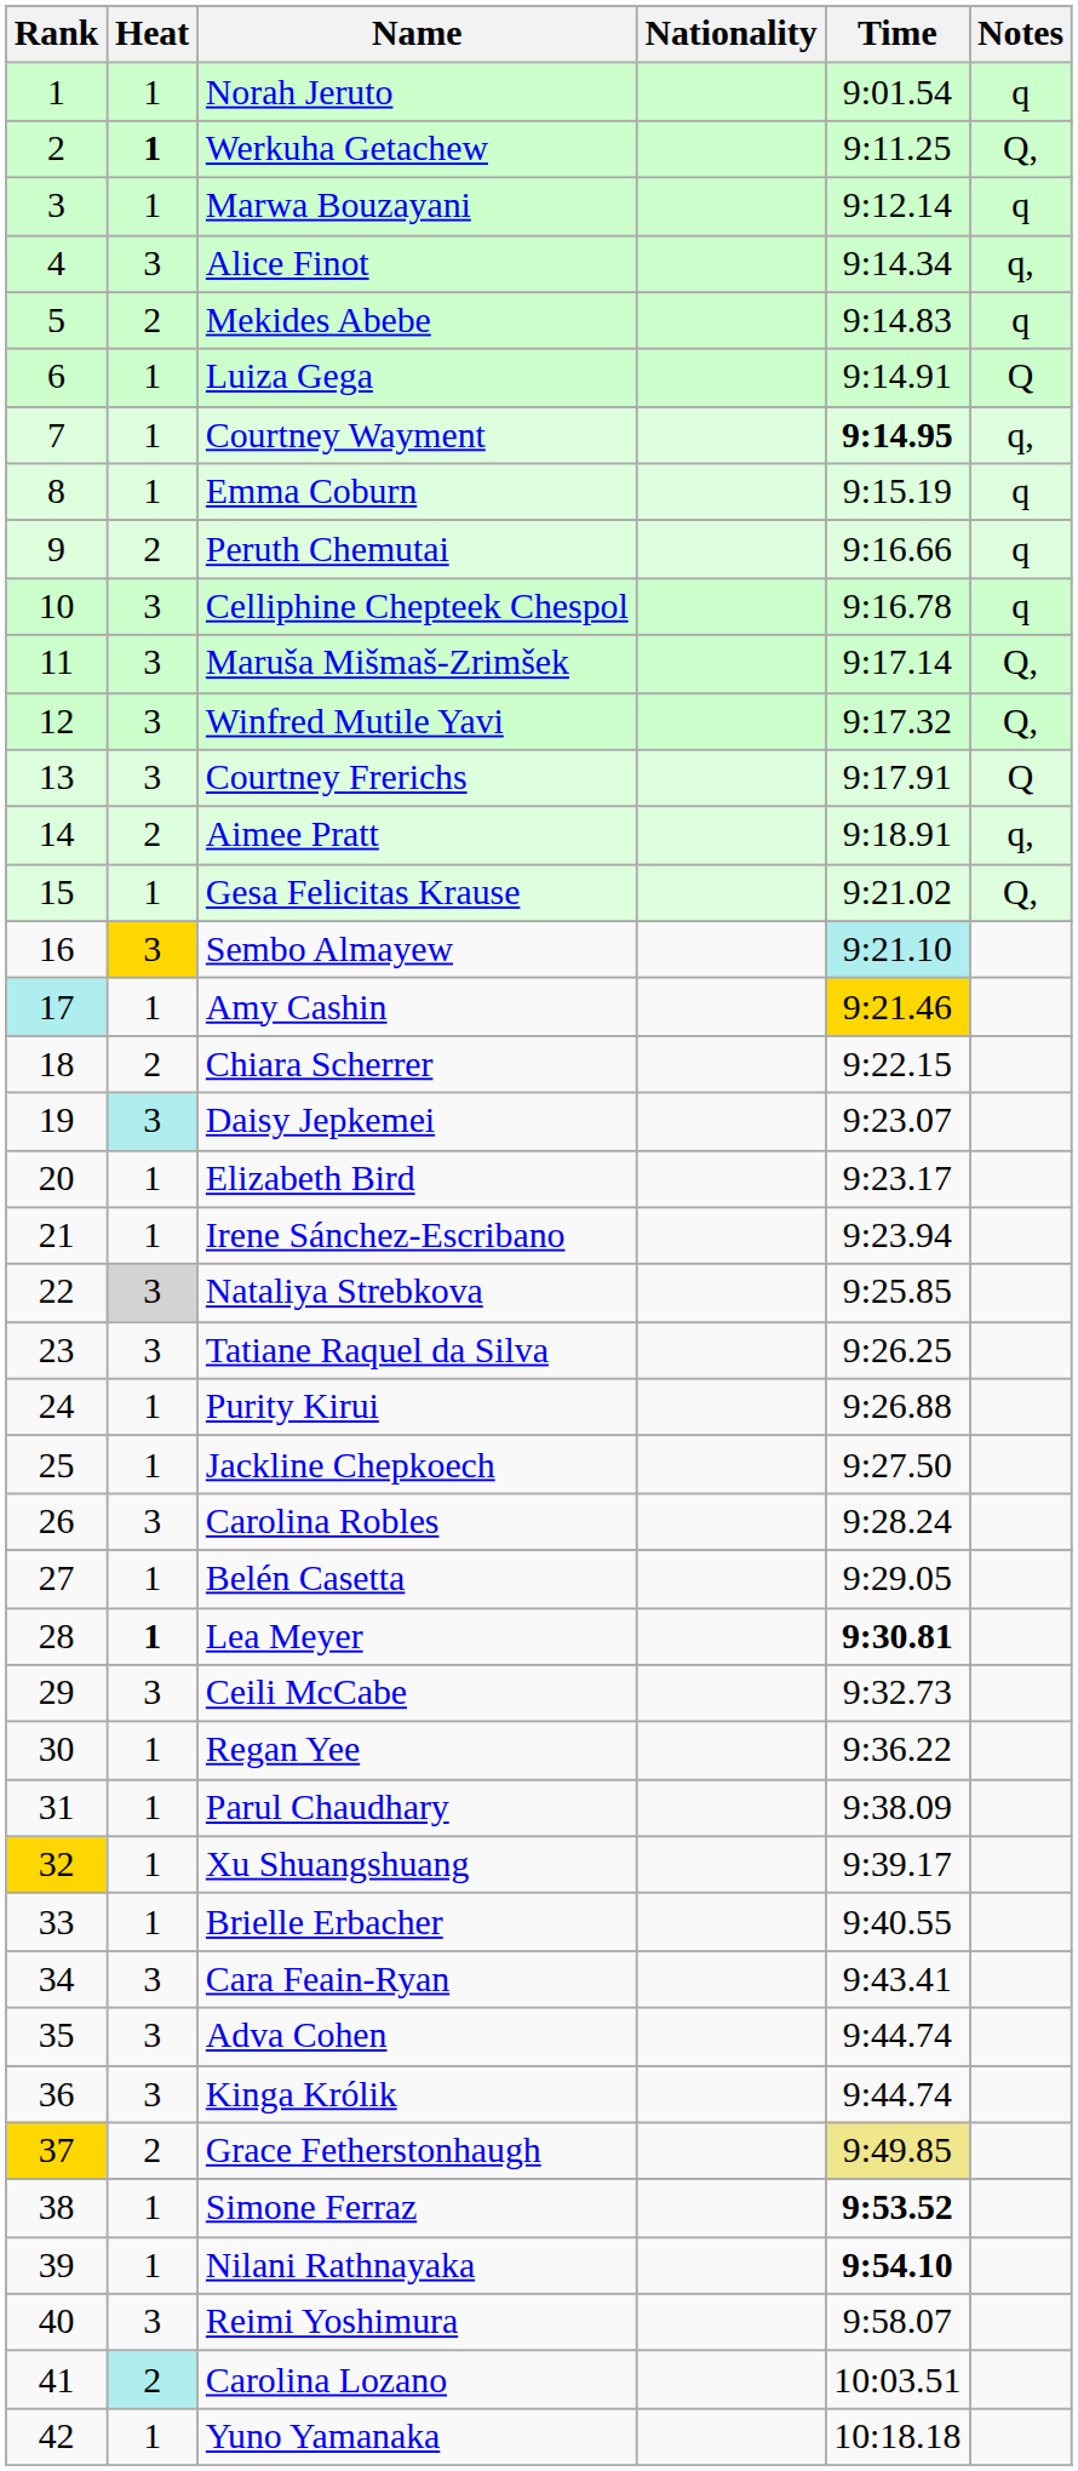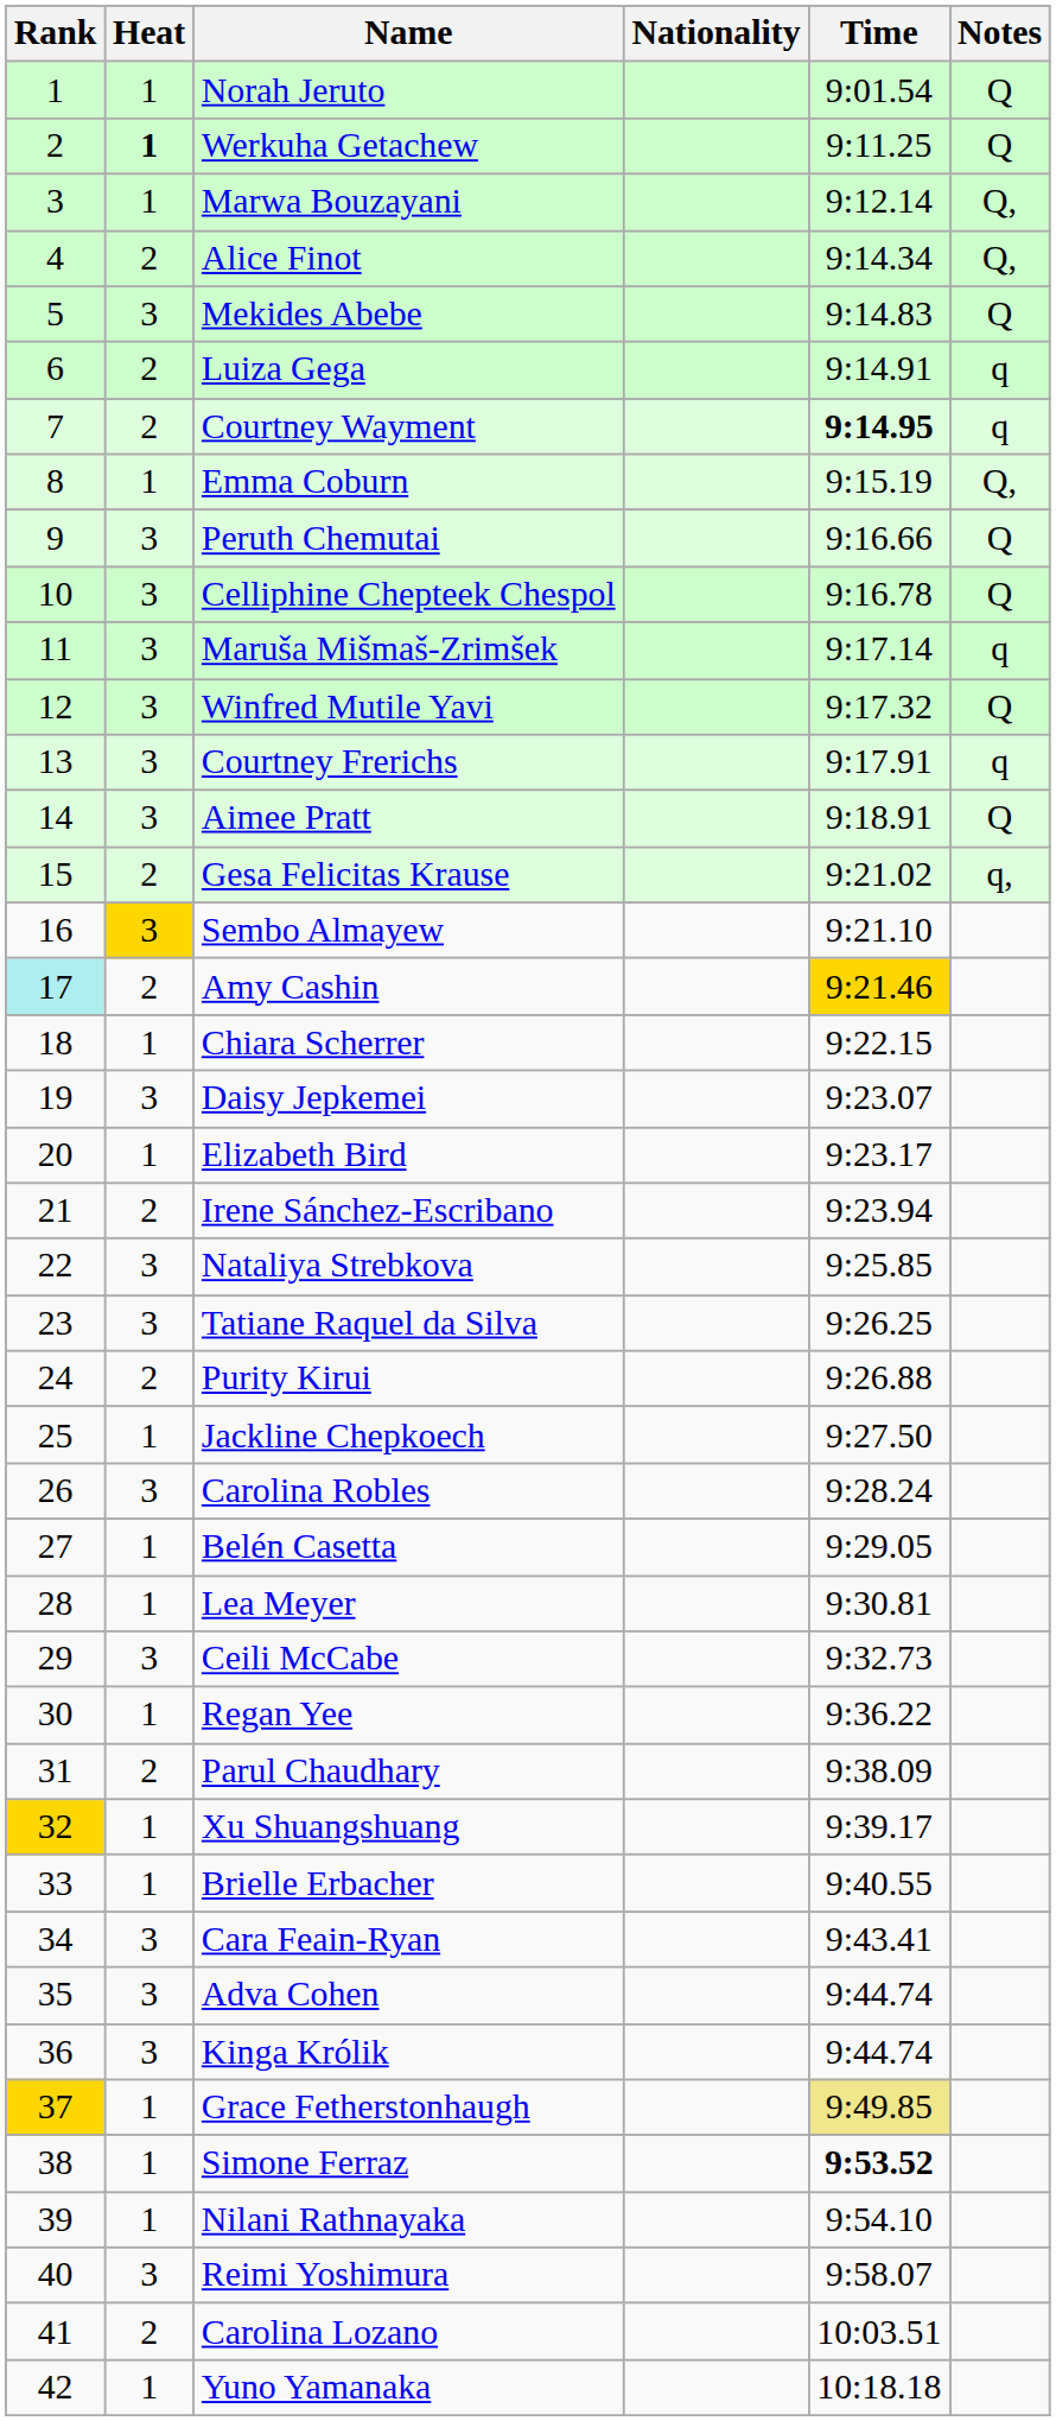Norah Jeruto | Notes: q -> Q
Werkuha Getachew | Notes: Q, -> Q
Marwa Bouzayani | Notes: q -> Q,
Alice Finot | Heat: 3 -> 2
Alice Finot | Notes: q, -> Q,
Mekides Abebe | Heat: 2 -> 3
Mekides Abebe | Notes: q -> Q
Luiza Gega | Heat: 1 -> 2
Luiza Gega | Notes: Q -> q
Courtney Wayment | Heat: 1 -> 2
Courtney Wayment | Notes: q, -> q
Emma Coburn | Notes: q -> Q,
Peruth Chemutai | Heat: 2 -> 3
Peruth Chemutai | Notes: q -> Q
Celliphine Chepteek Chespol | Notes: q -> Q
Maruša Mišmaš-Zrimšek | Notes: Q, -> q
Winfred Mutile Yavi | Notes: Q, -> Q
Courtney Frerichs | Notes: Q -> q
Aimee Pratt | Heat: 2 -> 3
Aimee Pratt | Notes: q, -> Q
Gesa Felicitas Krause | Heat: 1 -> 2
Gesa Felicitas Krause | Notes: Q, -> q,
Sembo Almayew | Time: paleturquoise background -> no background
Amy Cashin | Heat: 1 -> 2
Chiara Scherrer | Heat: 2 -> 1
Daisy Jepkemei | Heat: paleturquoise background -> no background
Irene Sánchez-Escribano | Heat: 1 -> 2
Nataliya Strebkova | Heat: lightgrey background -> no background
Purity Kirui | Heat: 1 -> 2
Lea Meyer | Heat: bold -> normal
Lea Meyer | Time: bold -> normal
Parul Chaudhary | Heat: 1 -> 2
Grace Fetherstonhaugh | Heat: 2 -> 1
Nilani Rathnayaka | Time: bold -> normal
Carolina Lozano | Heat: paleturquoise background -> no background
